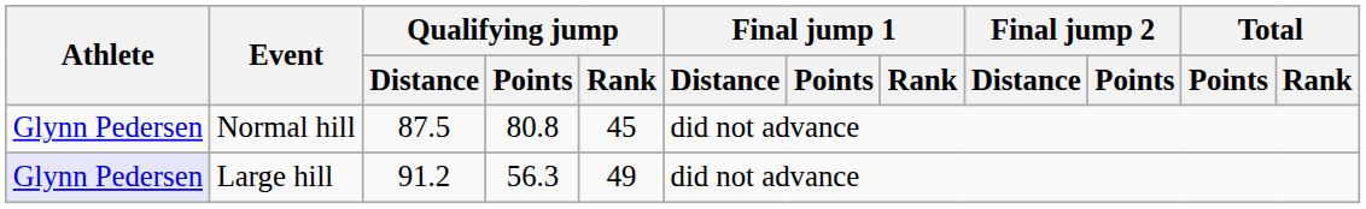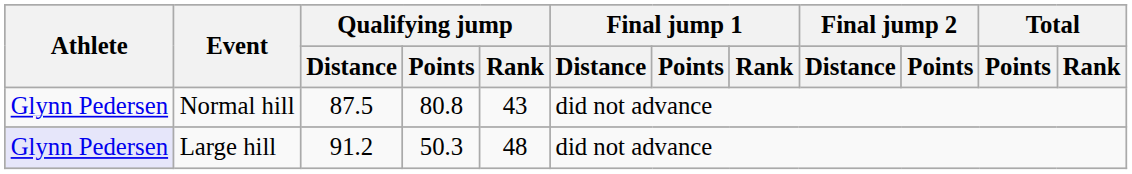Normal hill | Qualifying jump / Rank: 45 -> 43
Large hill | Qualifying jump / Points: 56.3 -> 50.3
Large hill | Qualifying jump / Rank: 49 -> 48
